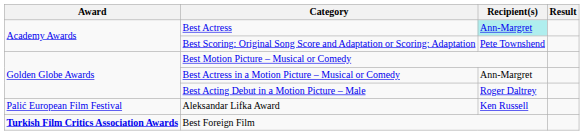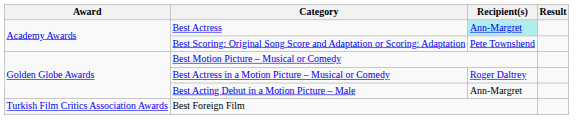Best Actress in a Motion Picture – Musical or Comedy | Recipient(s): Ann-Margret -> Roger Daltrey
Best Acting Debut in a Motion Picture – Male | Recipient(s): Roger Daltrey -> Ann-Margret
- row: Palić European Film Festival | Aleksandar Lifka Award | Ken Russell
Best Foreign Film | Award: bold -> normal
